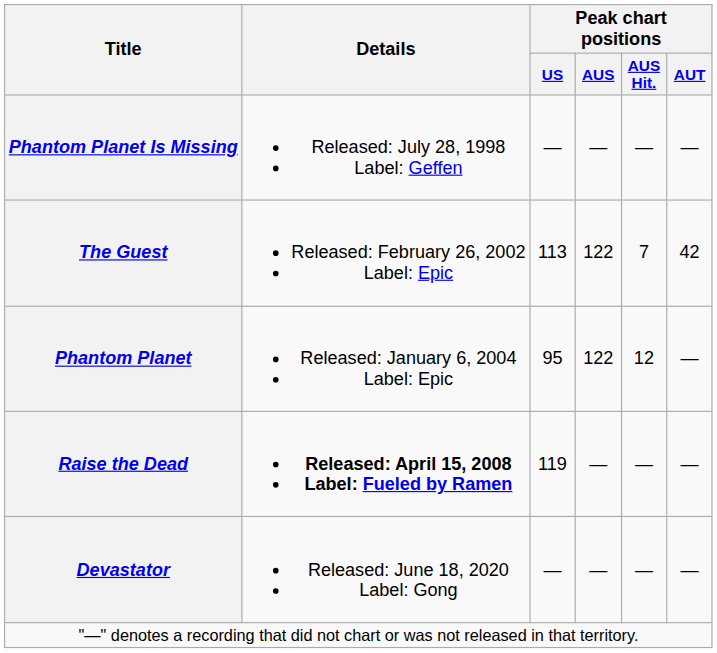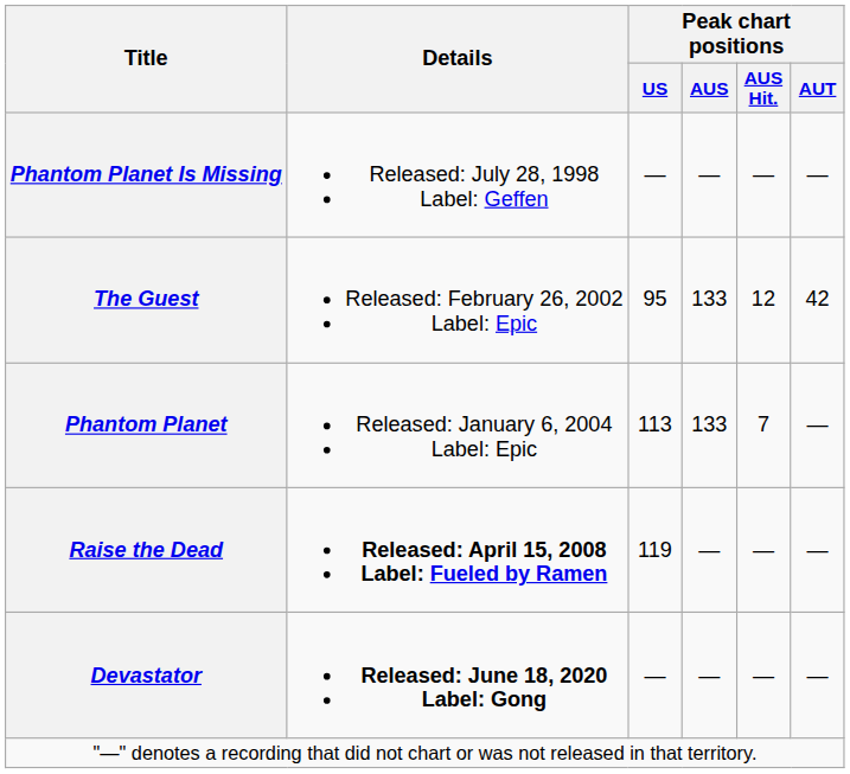The Guest | Peak chart positions / US: 113 -> 95
The Guest | Peak chart positions / AUS: 122 -> 133
The Guest | Peak chart positions / AUS Hit.: 7 -> 12
Phantom Planet | Peak chart positions / US: 95 -> 113
Phantom Planet | Peak chart positions / AUS: 122 -> 133
Phantom Planet | Peak chart positions / AUS Hit.: 12 -> 7
Devastator | Details: normal -> bold
